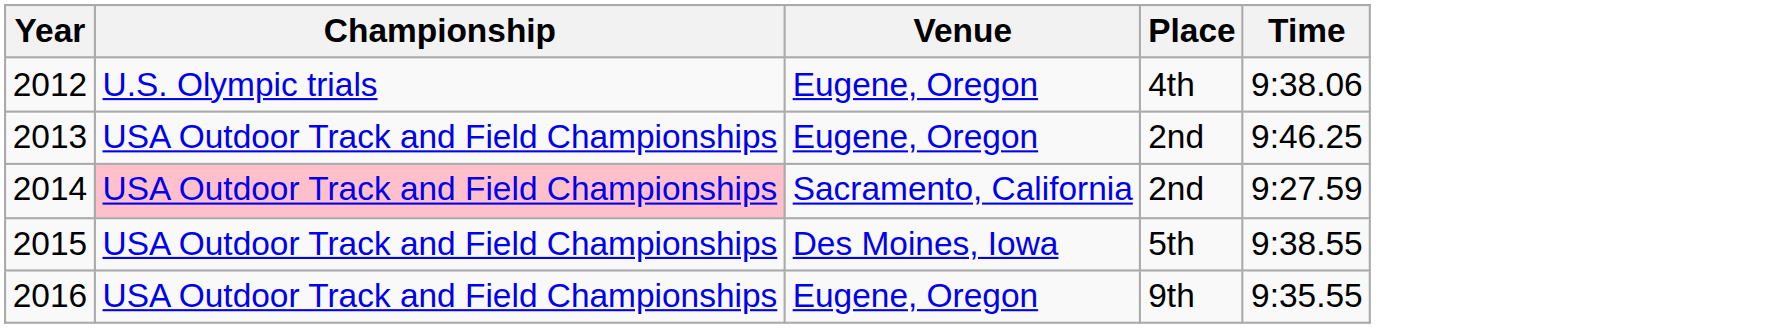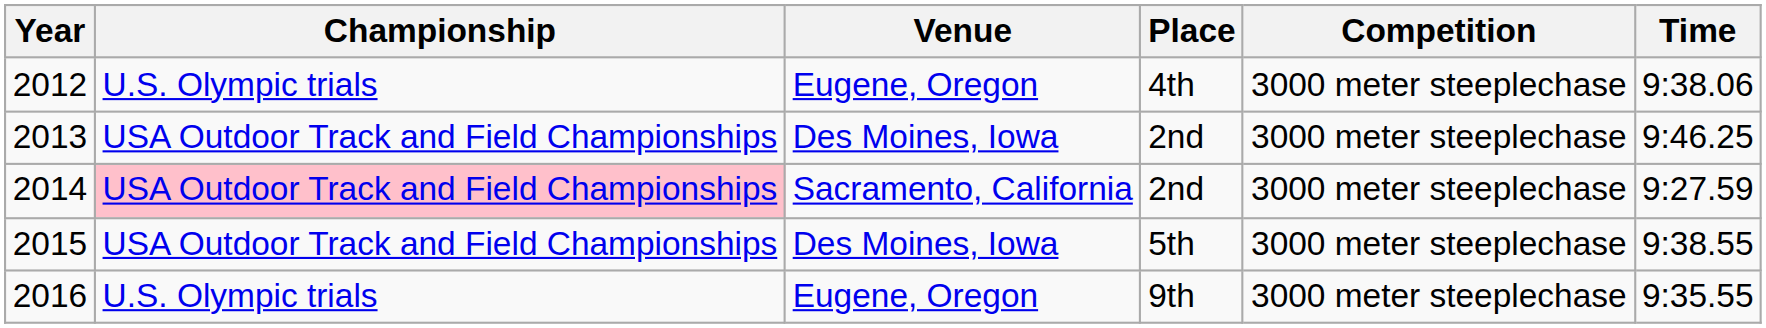+ column: Competition | 3000 meter steeplechase | 3000 meter steeplechase | 3000 meter steeplechase | 3000 meter steeplechase | 3000 meter steeplechase
2013 | Venue: Eugene, Oregon -> Des Moines, Iowa
2016 | Championship: USA Outdoor Track and Field Championships -> U.S. Olympic trials
